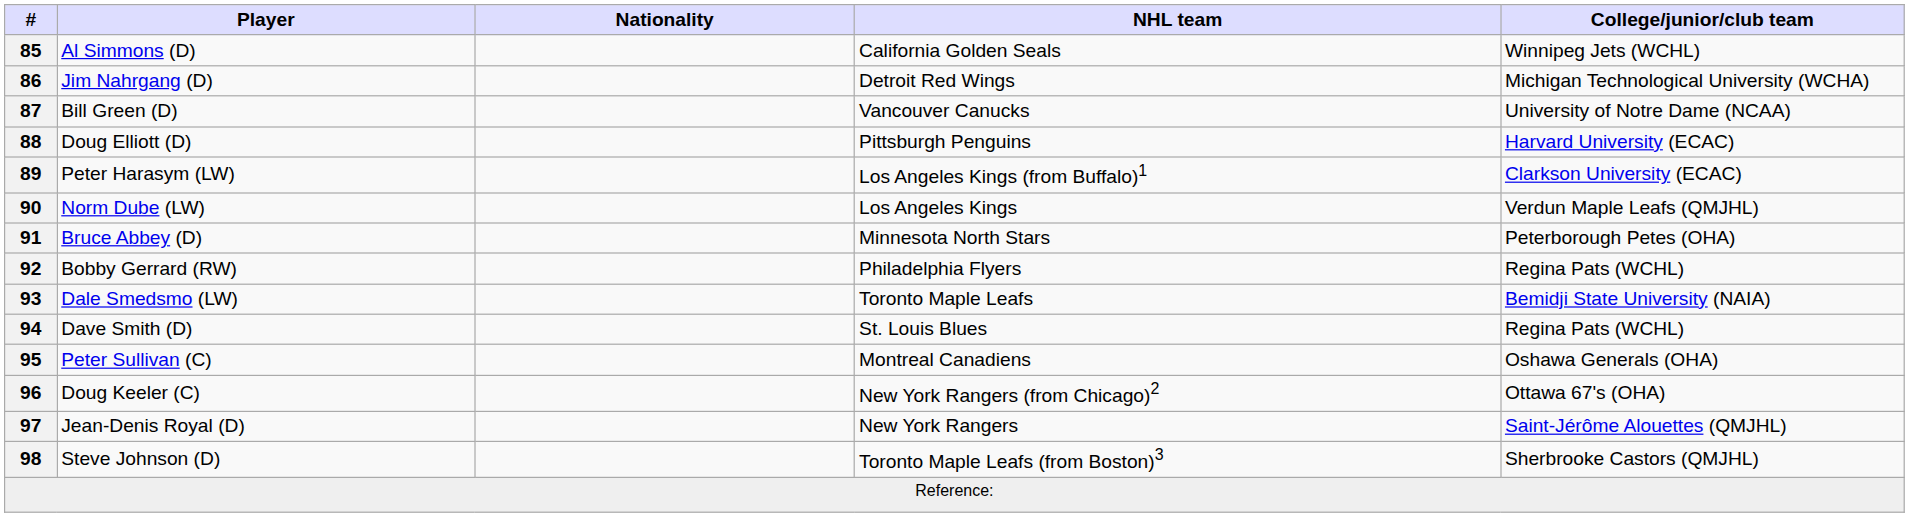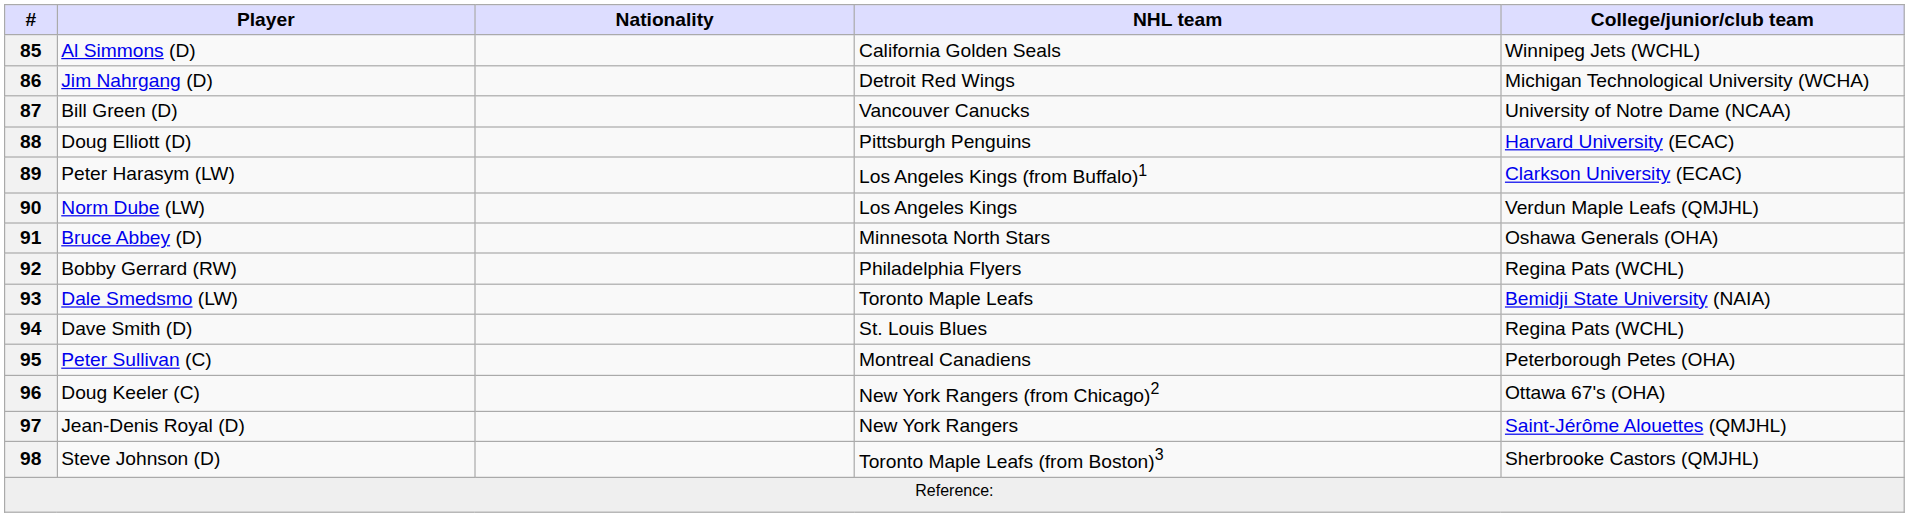91 | College/junior/club team: Peterborough Petes (OHA) -> Oshawa Generals (OHA)
95 | College/junior/club team: Oshawa Generals (OHA) -> Peterborough Petes (OHA)
